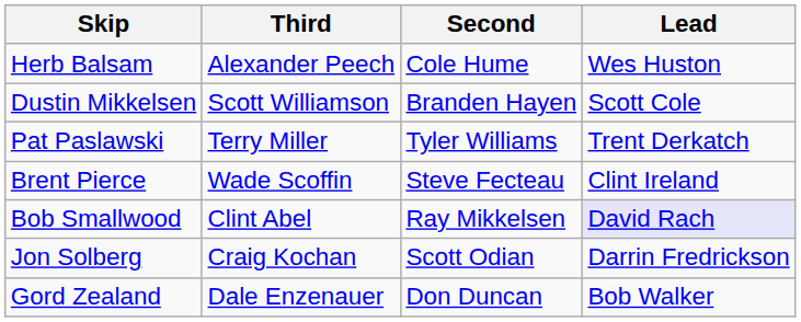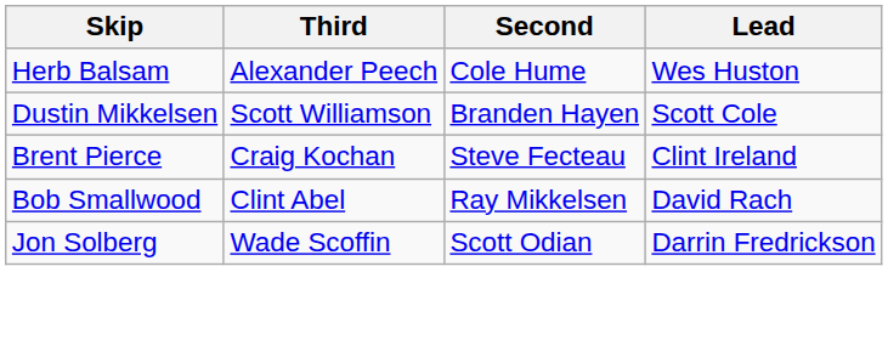- row: Pat Paslawski | Terry Miller | Tyler Williams | Trent Derkatch
Brent Pierce | Third: Wade Scoffin -> Craig Kochan
Bob Smallwood | Lead: lavender background -> no background
Jon Solberg | Third: Craig Kochan -> Wade Scoffin
- row: Gord Zealand | Dale Enzenauer | Don Duncan | Bob Walker
